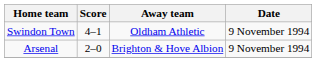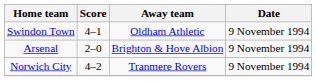+ row: Norwich City | 4–2 | Tranmere Rovers | 9 November 1994
